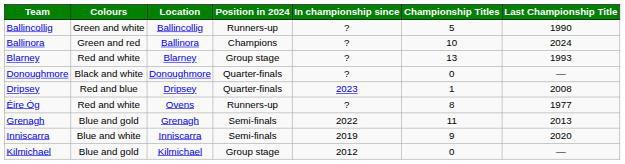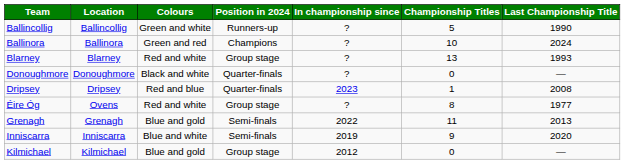columns swapped: Location <-> Colours
Éire Óg | Position in 2024: Runners-up -> Group stage
